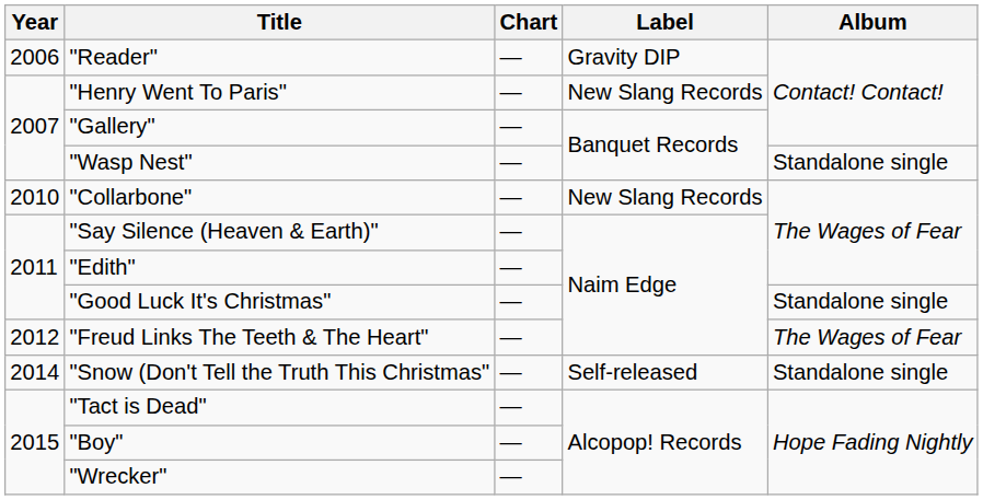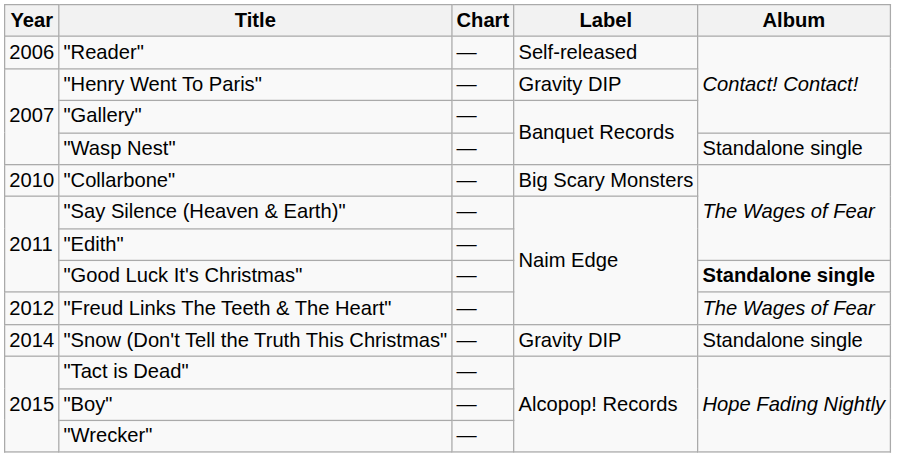"Reader" | Label: Gravity DIP -> Self-released
"Henry Went To Paris" | Label: New Slang Records -> Gravity DIP
"Collarbone" | Label: New Slang Records -> Big Scary Monsters
"Good Luck It's Christmas" | Album: normal -> bold
"Snow (Don't Tell the Truth This Christmas" | Label: Self-released -> Gravity DIP
